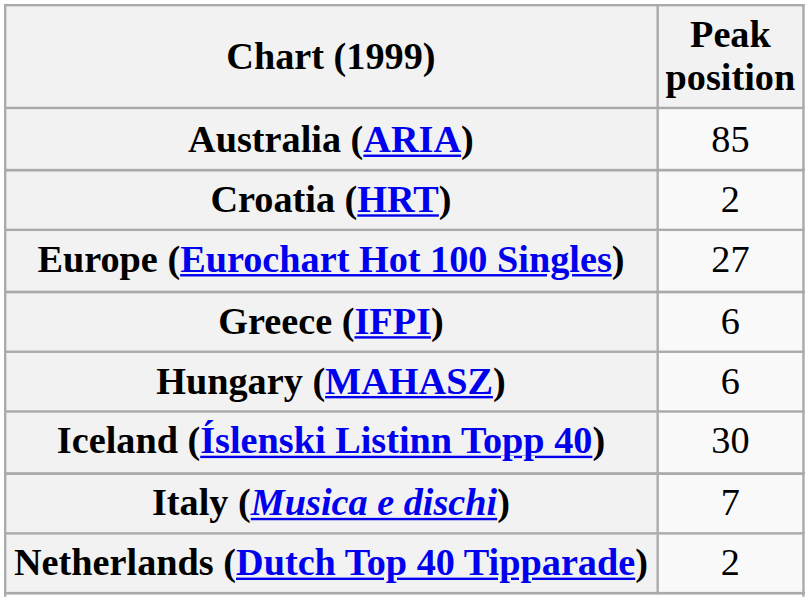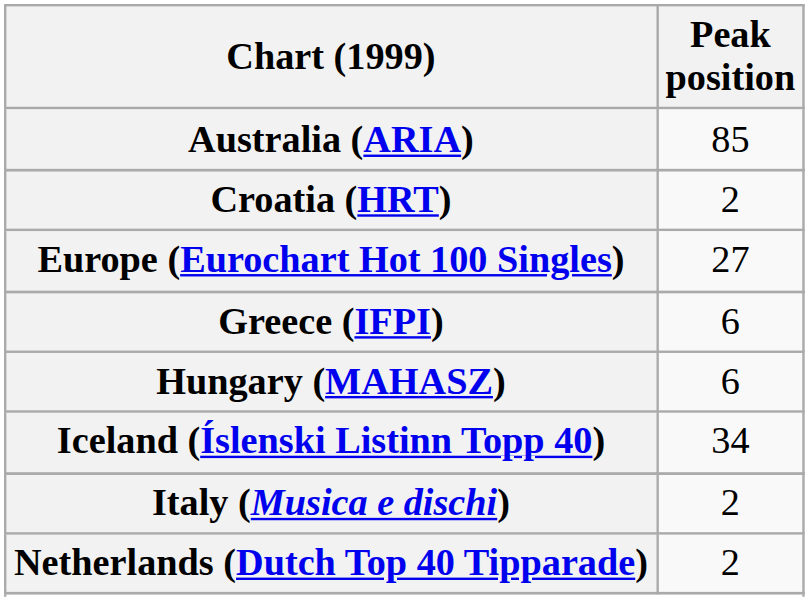Iceland (Íslenski Listinn Topp 40) | Peak position: 30 -> 34
Italy (Musica e dischi) | Peak position: 7 -> 2
